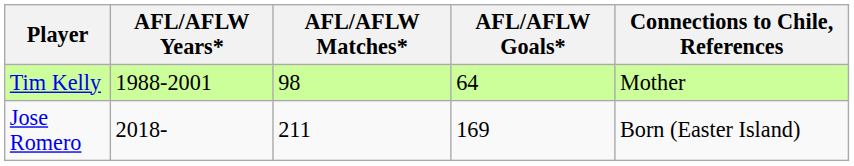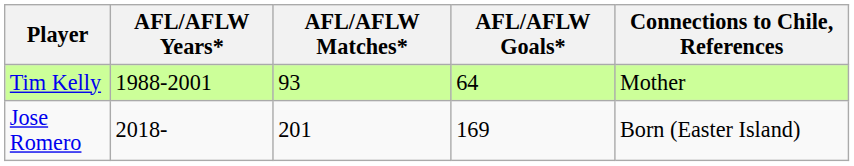Tim Kelly | AFL/AFLW Matches*: 98 -> 93
Jose Romero | AFL/AFLW Matches*: 211 -> 201
